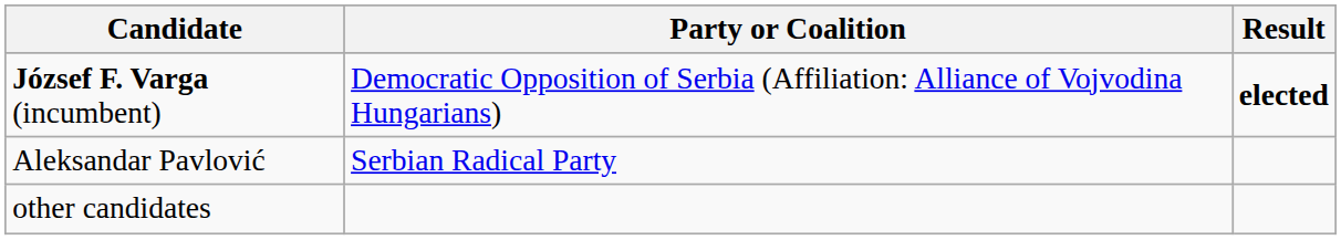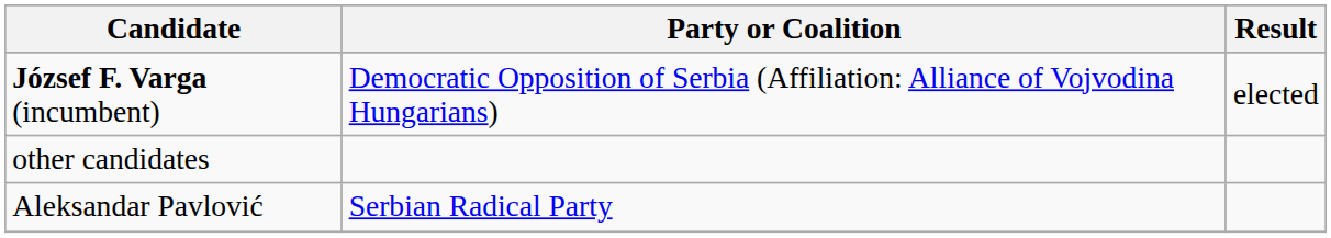József F. Varga (incumbent) | Result: bold -> normal
rows swapped: Aleksandar Pavlović <-> other candidates
